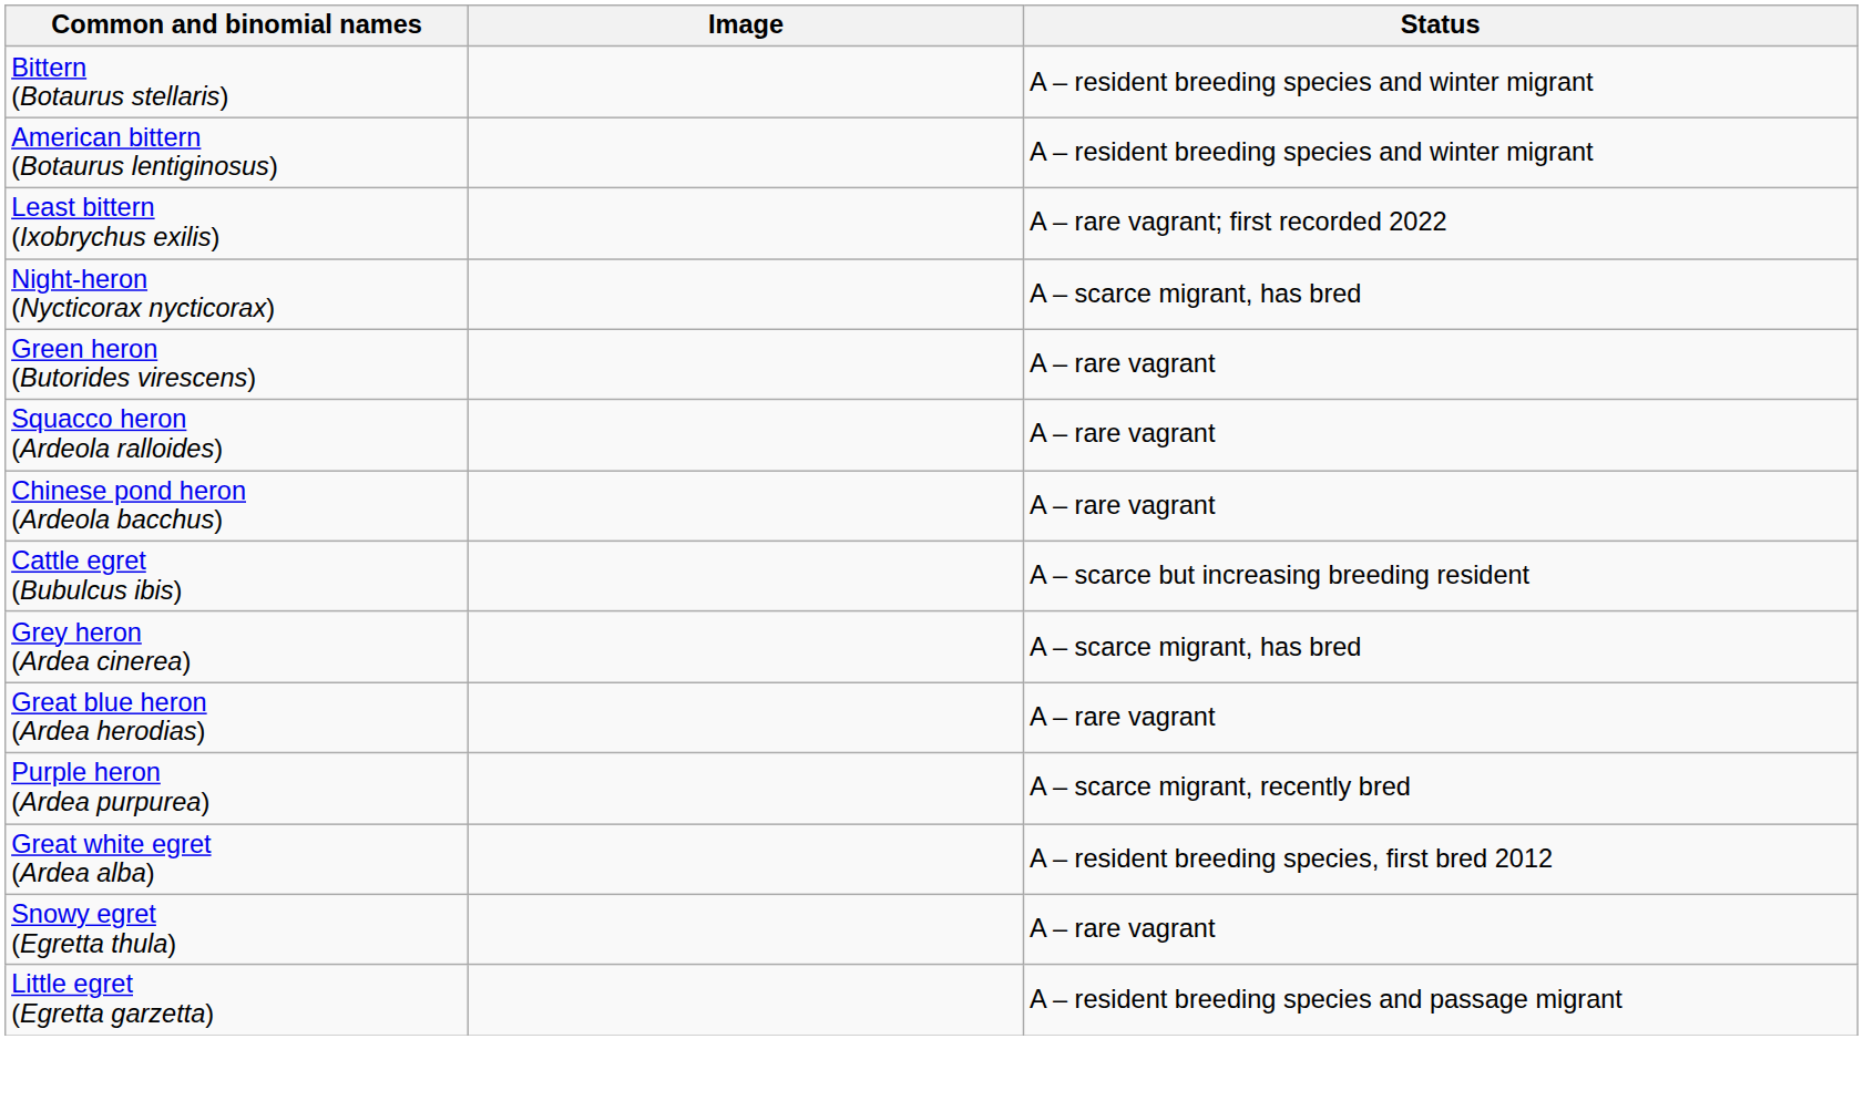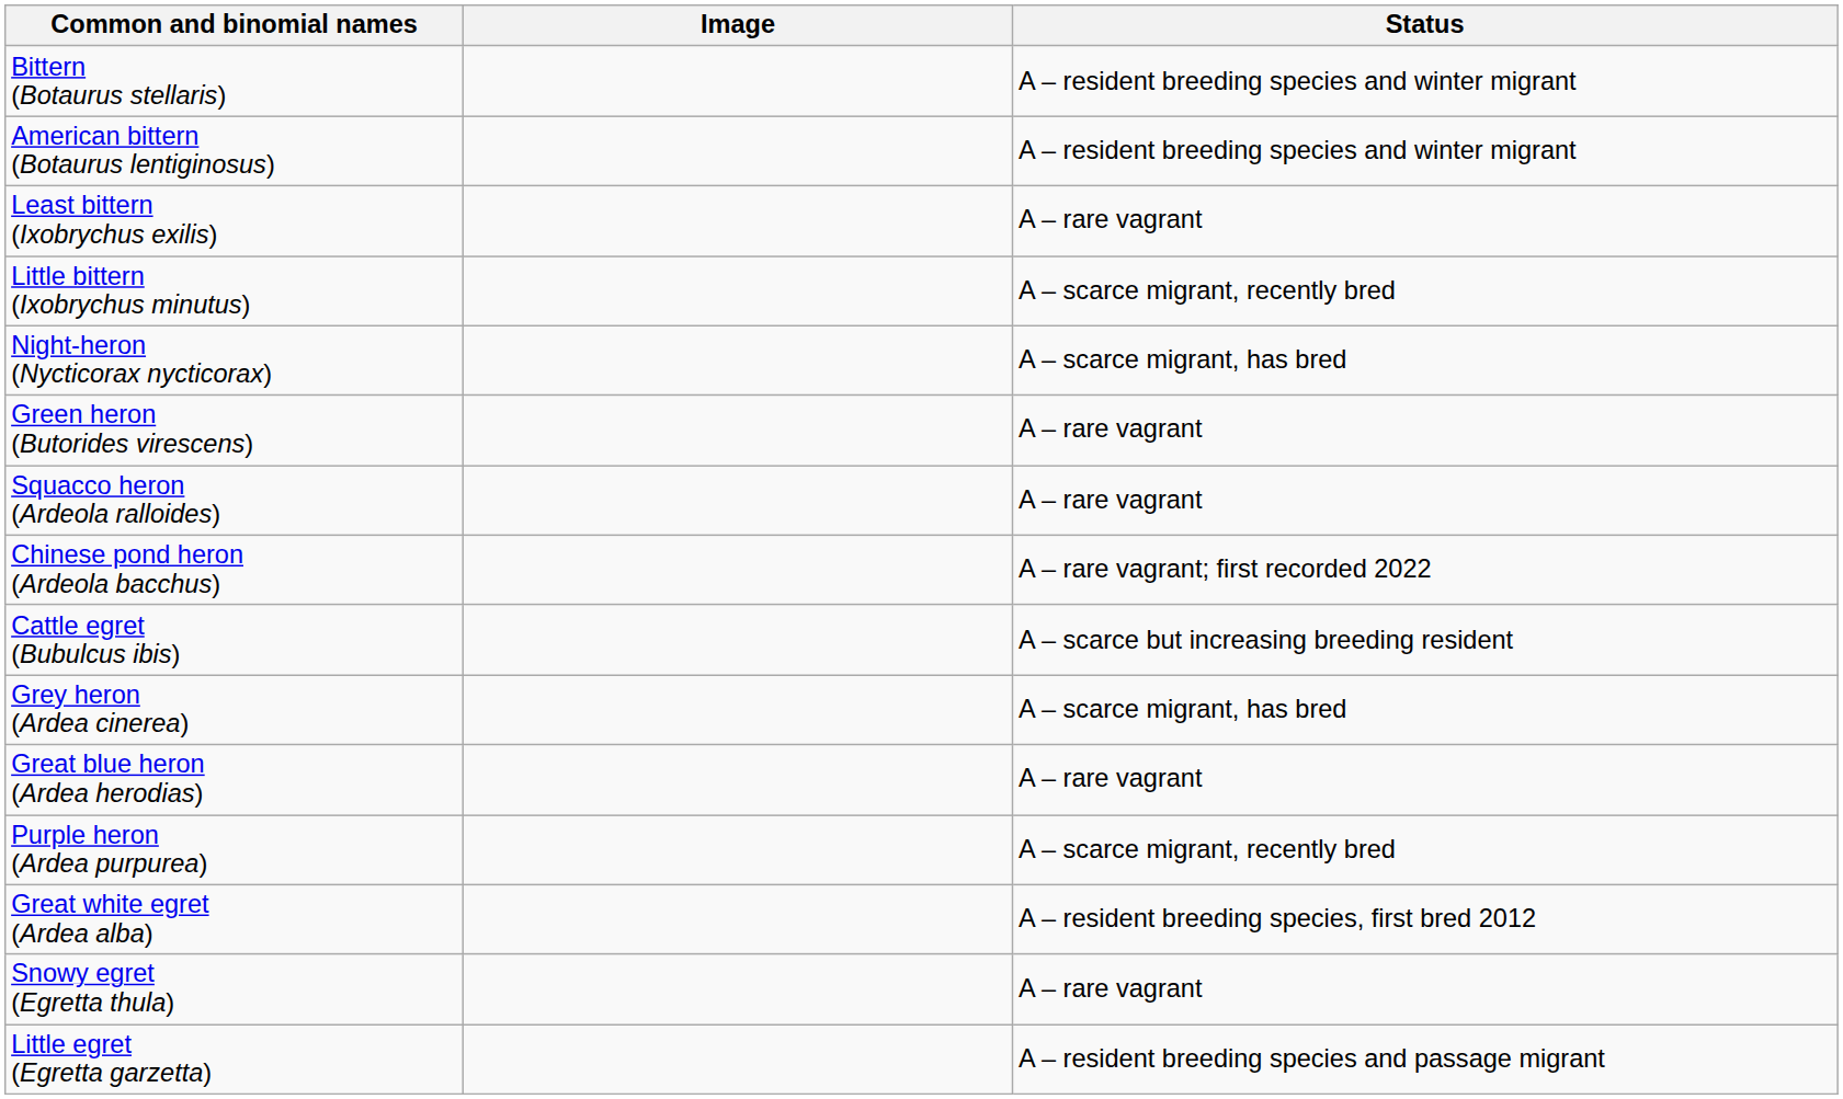Least bittern (Ixobrychus exilis) | Status: A – rare vagrant; first recorded 2022 -> A – rare vagrant
+ row: Little bittern (Ixobrychus minutus) | A – scarce migrant, recently bred
Chinese pond heron (Ardeola bacchus) | Status: A – rare vagrant -> A – rare vagrant; first recorded 2022
